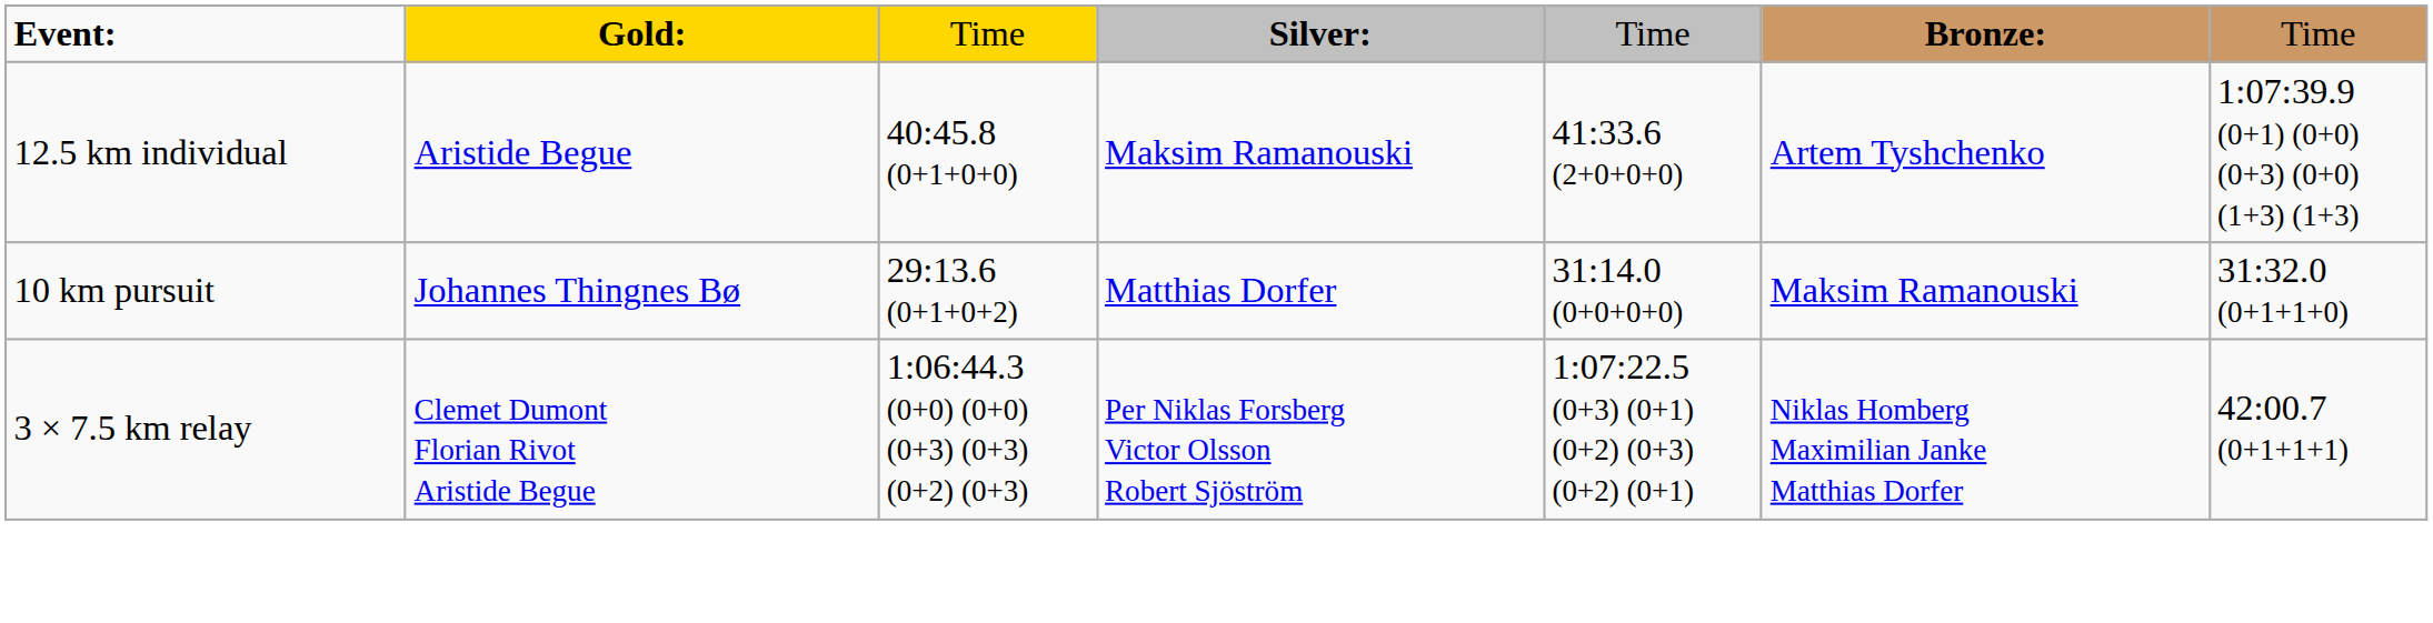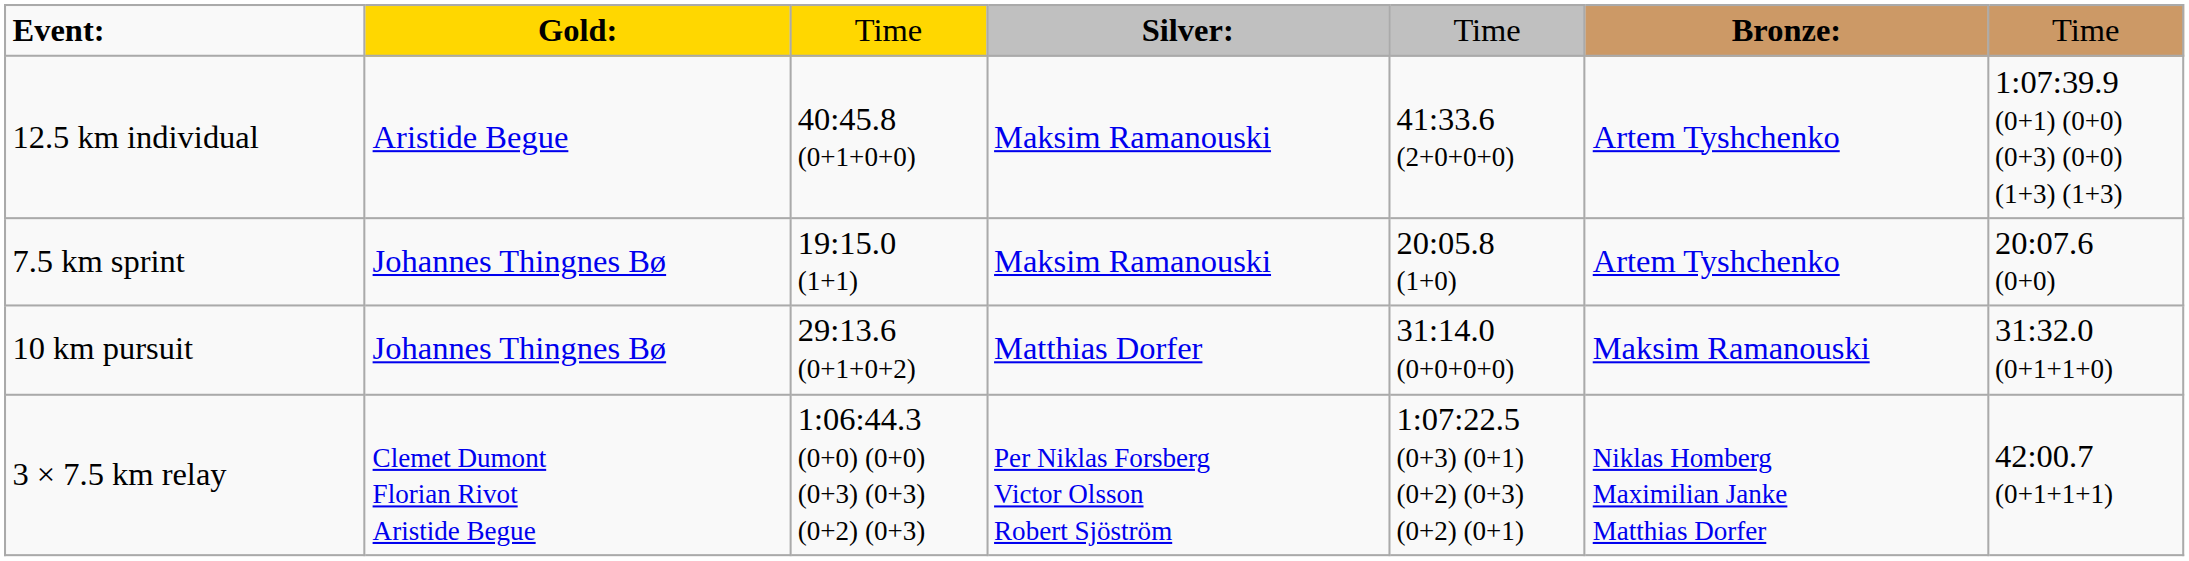+ row: 7.5 km sprint | Johannes Thingnes Bø | 19:15.0 (1+1) | Maksim Ramanouski | 20:05.8 (1+0) | Artem Tyshchenko | 20:07.6 (0+0)
